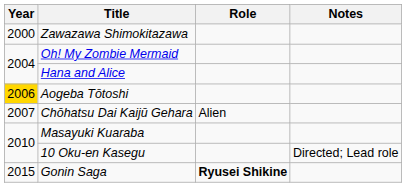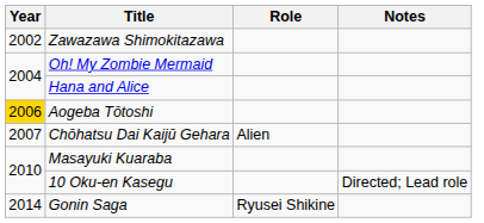Zawazawa Shimokitazawa | Year: 2000 -> 2002
Gonin Saga | Year: 2015 -> 2014
Gonin Saga | Role: bold -> normal
